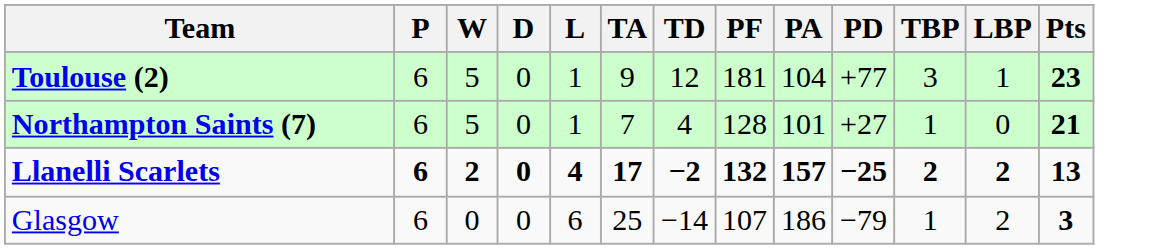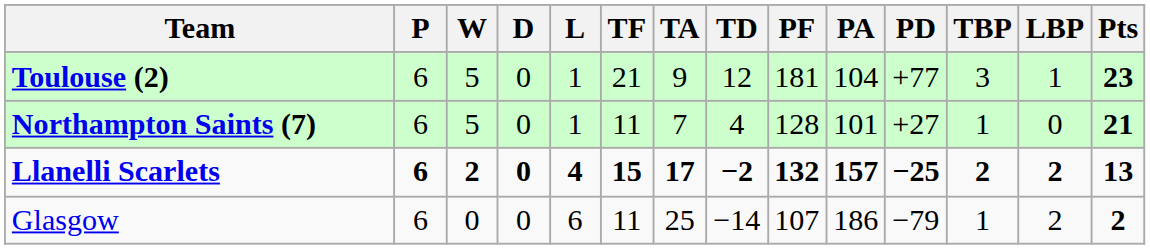+ column: TF | 21 | 11 | 15 | 11
Glasgow | Pts: 3 -> 2
